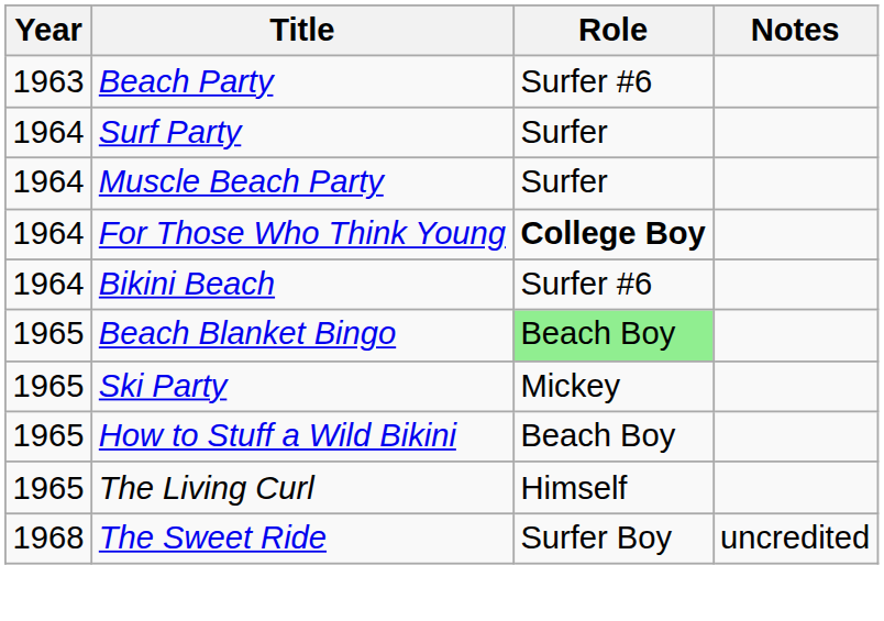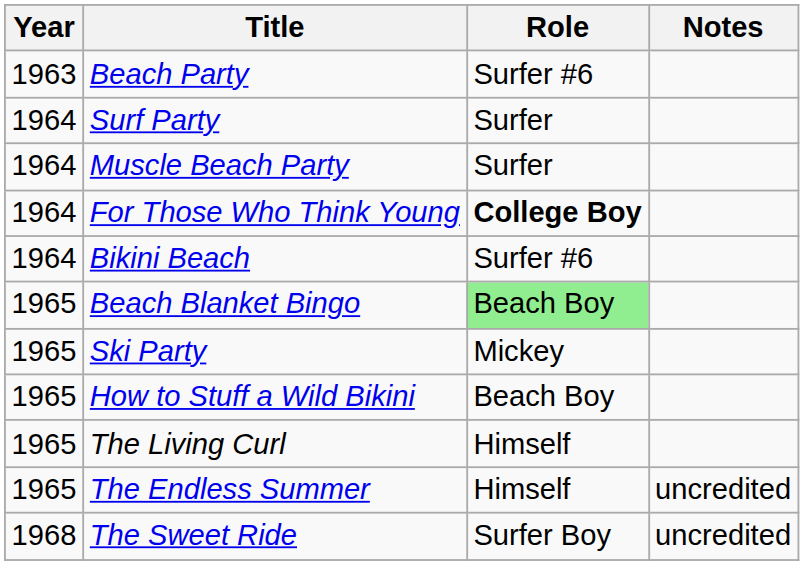+ row: 1965 | The Endless Summer | Himself | uncredited
